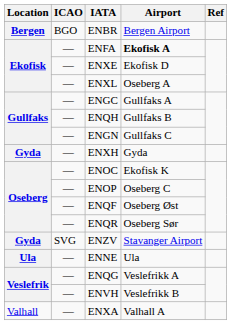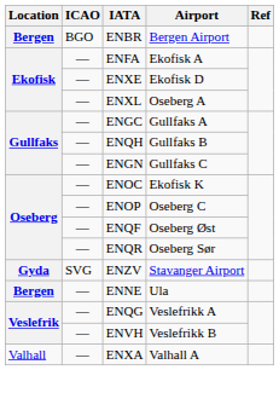ENFA | Airport: bold -> normal
- row: Gyda | — | ENXH | Gyda
ENNE | Location: Ula -> Bergen
